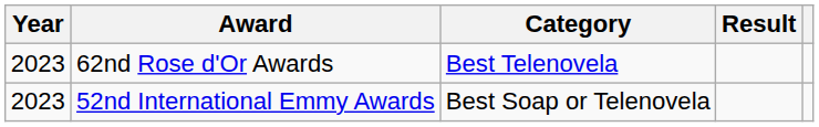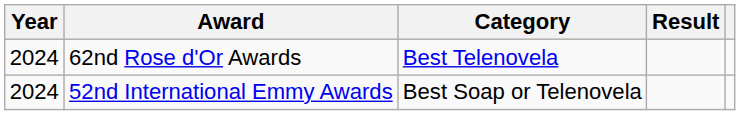62nd Rose d'Or Awards | Year: 2023 -> 2024
52nd International Emmy Awards | Year: 2023 -> 2024
